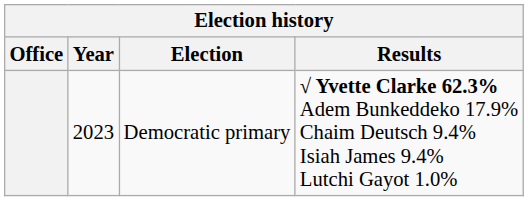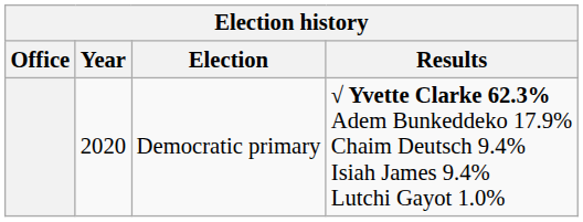Democratic primary | Year: 2023 -> 2020
